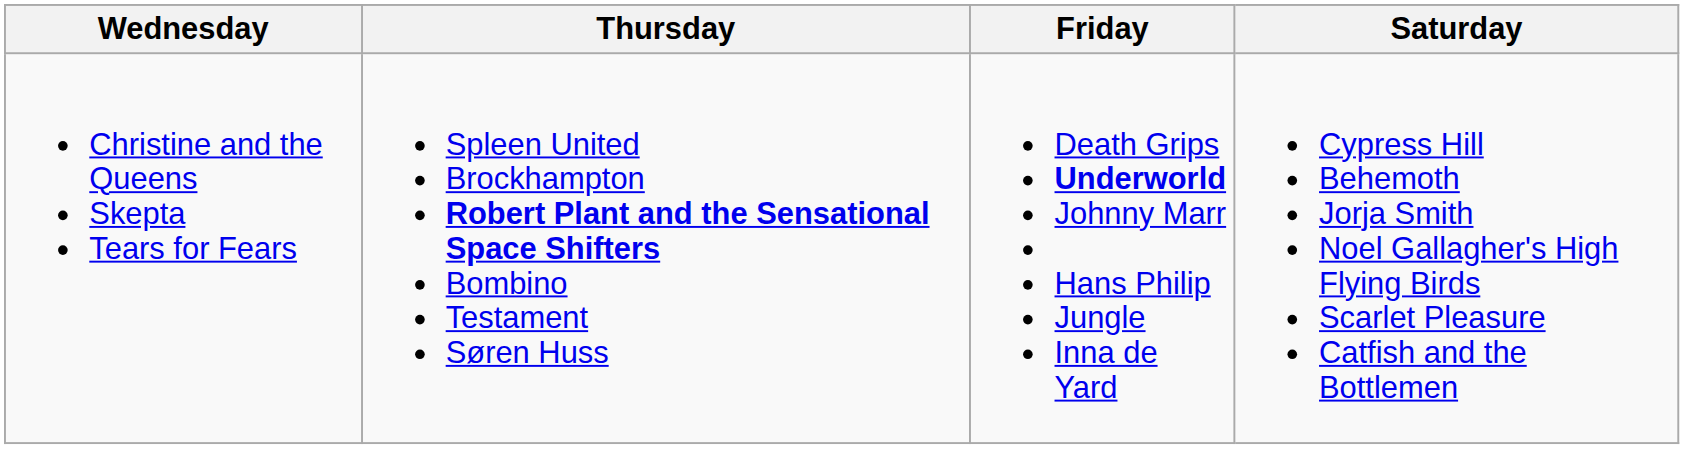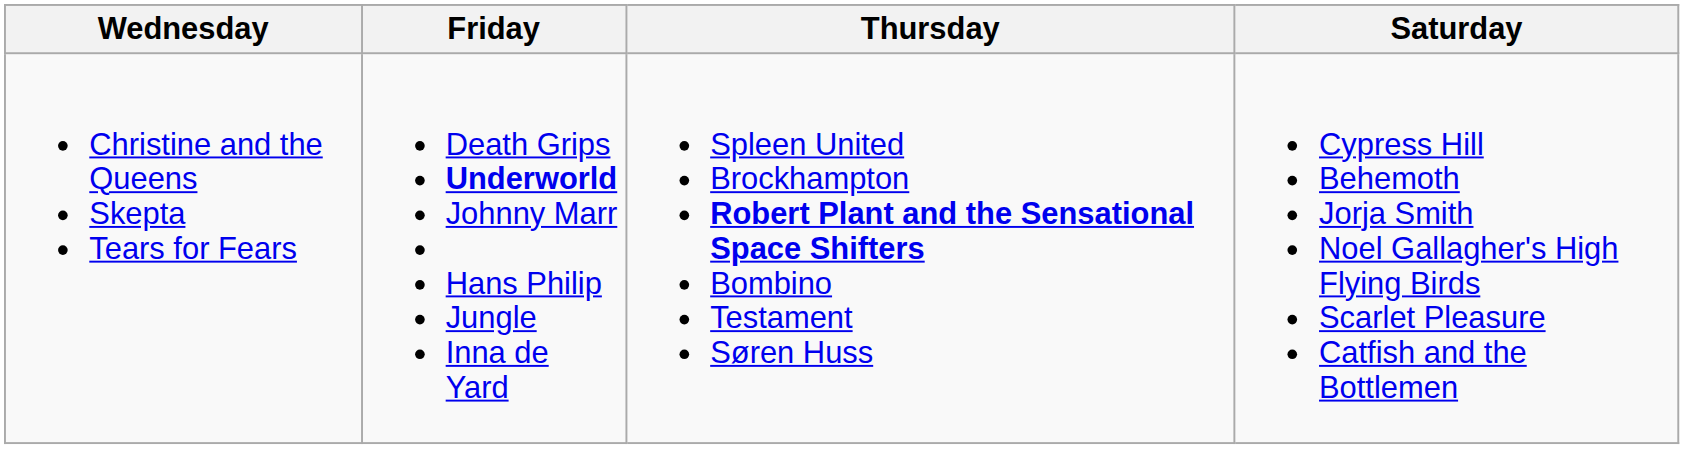columns swapped: Thursday <-> Friday
